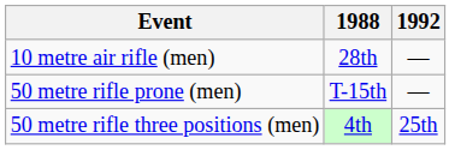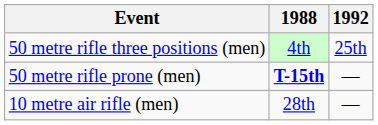rows swapped: 50 metre rifle three positions (men) <-> 10 metre air rifle (men)
50 metre rifle prone (men) | 1988: normal -> bold
